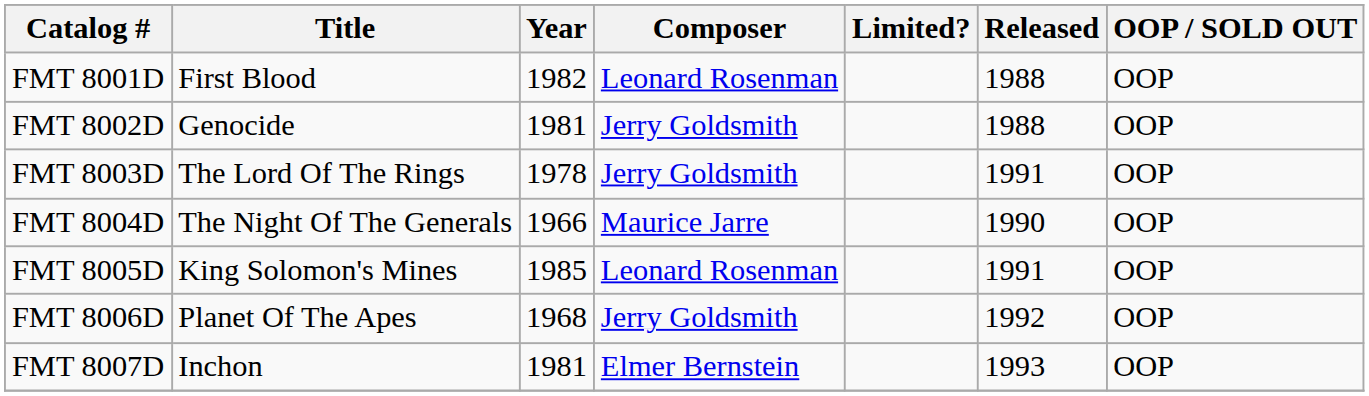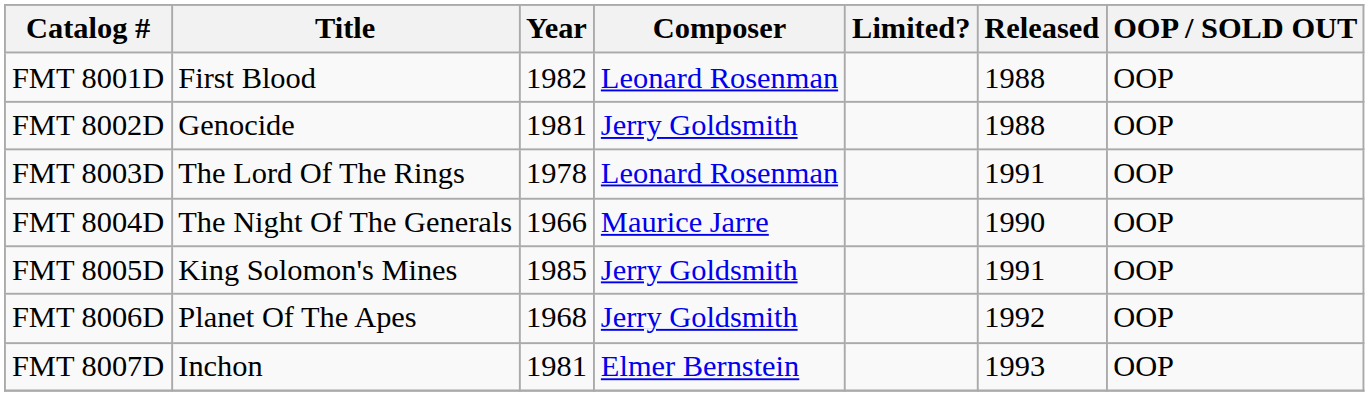FMT 8003D | Composer: Jerry Goldsmith -> Leonard Rosenman
FMT 8005D | Composer: Leonard Rosenman -> Jerry Goldsmith
